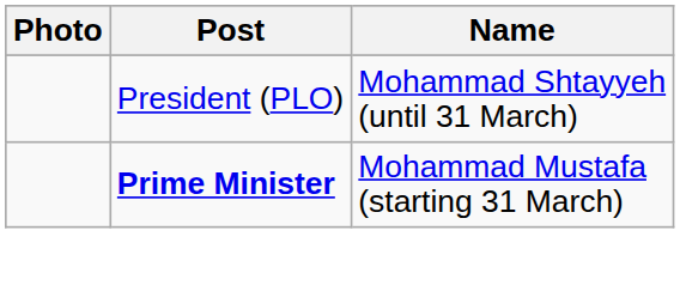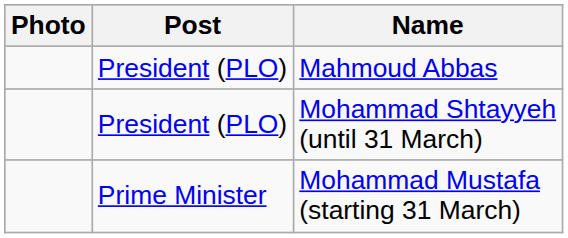+ row: President (PLO) | Mahmoud Abbas
Mohammad Mustafa (starting 31 March) | Post: bold -> normal
